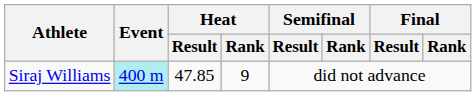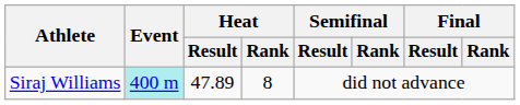Siraj Williams | Heat / Result: 47.85 -> 47.89
Siraj Williams | Heat / Rank: 9 -> 8
